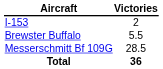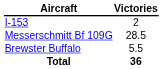rows swapped: Brewster Buffalo <-> Messerschmitt Bf 109G
